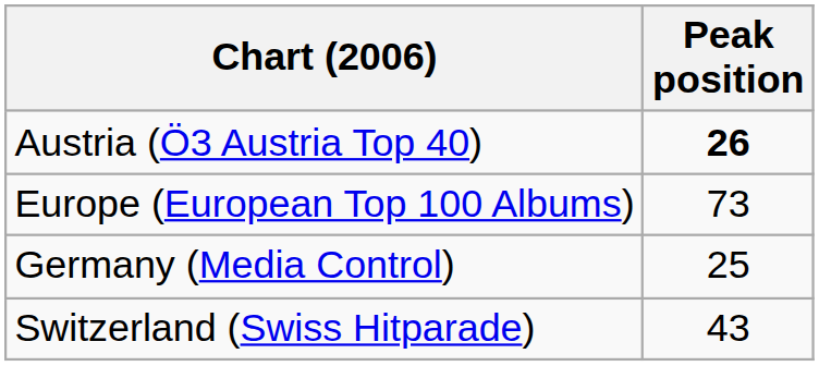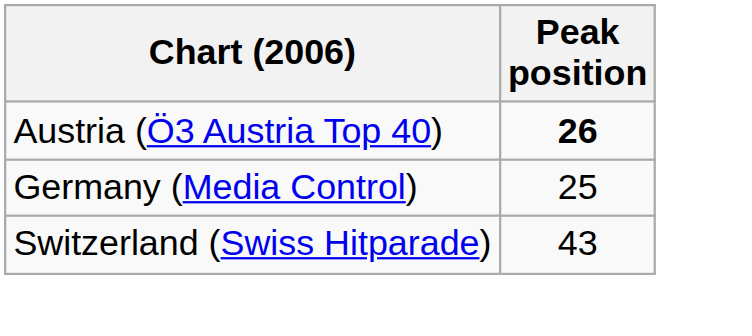- row: Europe (European Top 100 Albums) | 73
